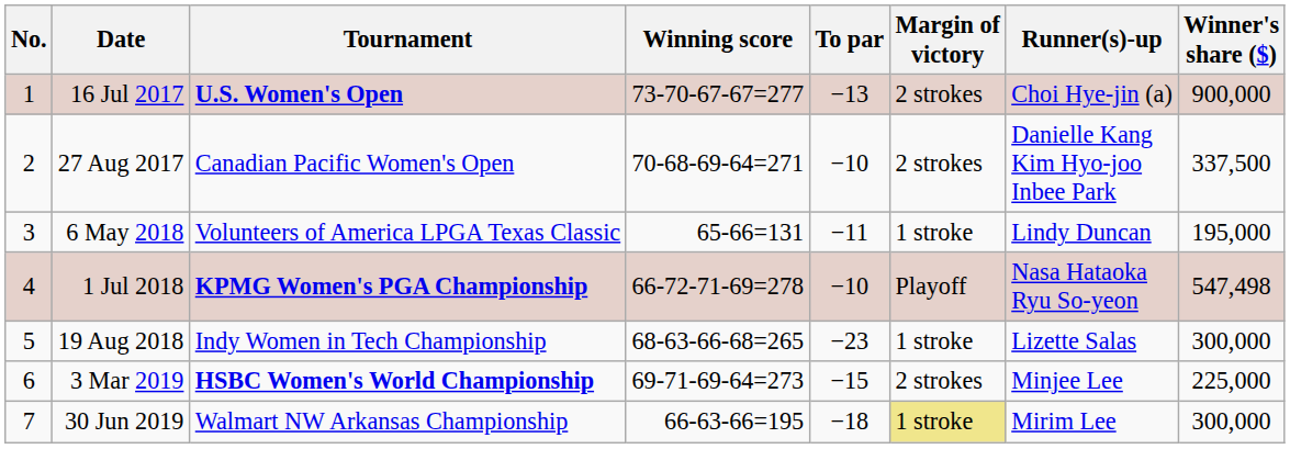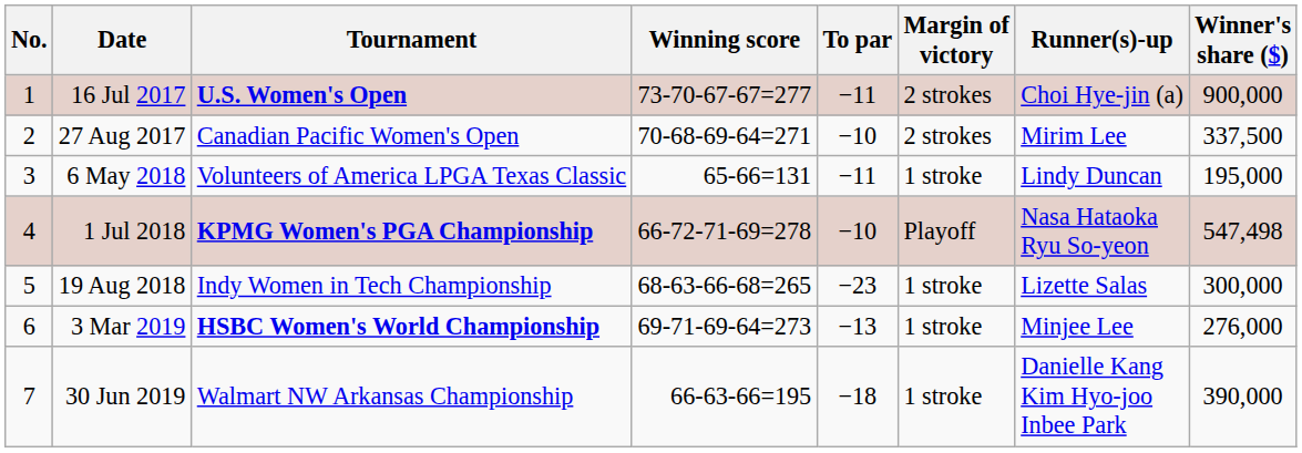16 Jul 2017 | To par: −13 -> −11
27 Aug 2017 | Runner(s)-up: Danielle Kang Kim Hyo-joo Inbee Park -> Mirim Lee
3 Mar 2019 | To par: −15 -> −13
3 Mar 2019 | Margin of victory: 2 strokes -> 1 stroke
3 Mar 2019 | Winner's share ($): 225,000 -> 276,000
30 Jun 2019 | Margin of victory: khaki background -> no background
30 Jun 2019 | Runner(s)-up: Mirim Lee -> Danielle Kang Kim Hyo-joo Inbee Park
30 Jun 2019 | Winner's share ($): 300,000 -> 390,000
